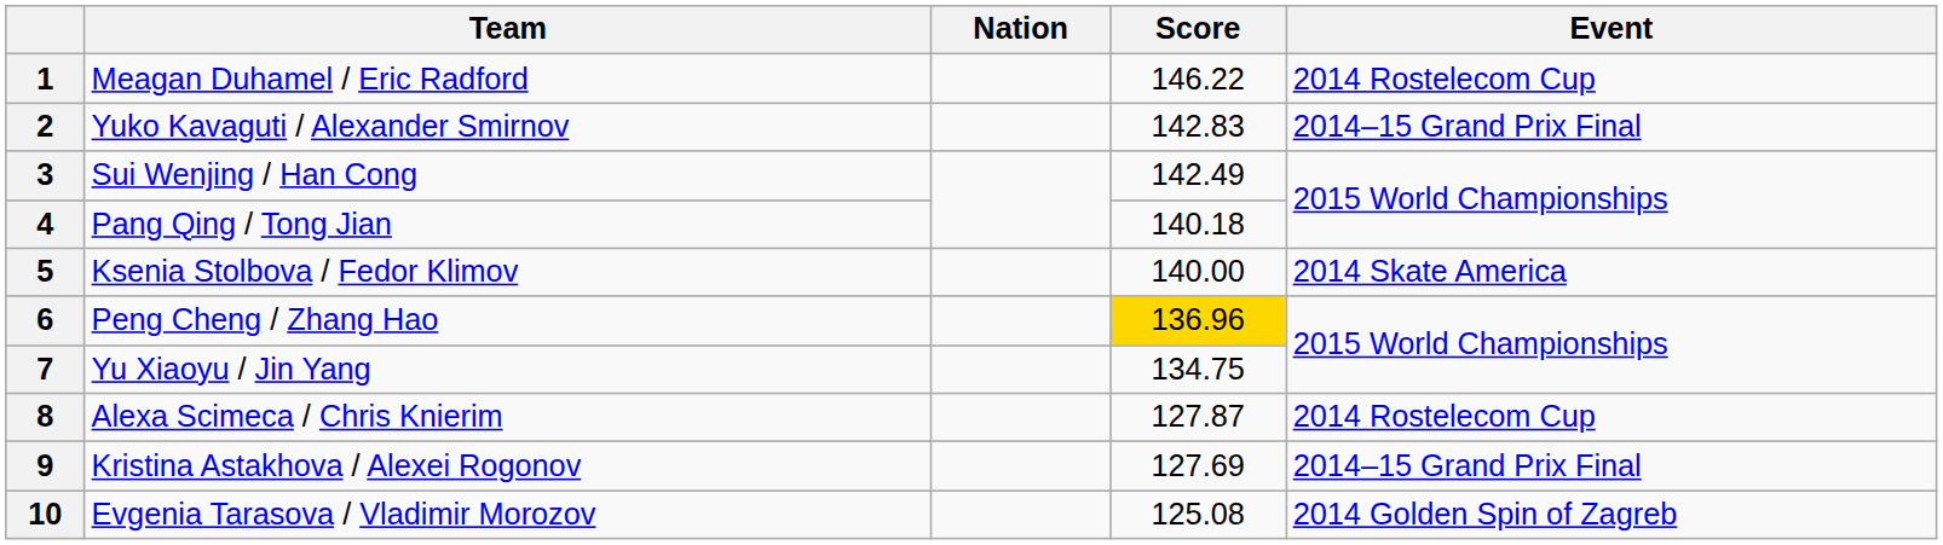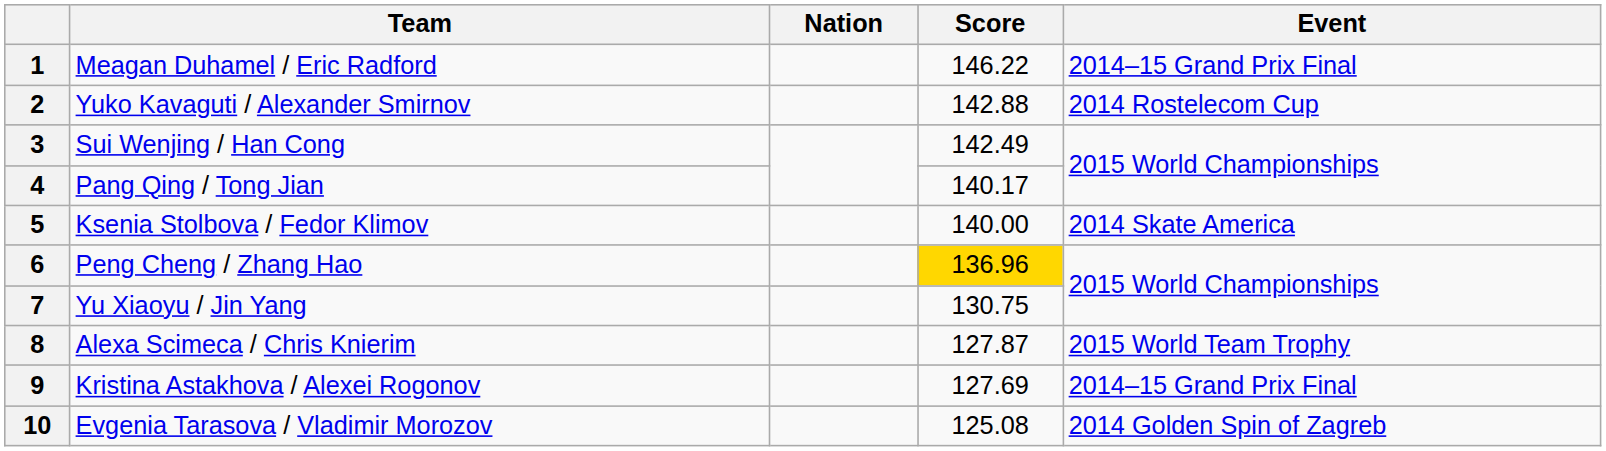1 | Event: 2014 Rostelecom Cup -> 2014–15 Grand Prix Final
2 | Score: 142.83 -> 142.88
2 | Event: 2014–15 Grand Prix Final -> 2014 Rostelecom Cup
4 | Score: 140.18 -> 140.17
7 | Score: 134.75 -> 130.75
8 | Event: 2014 Rostelecom Cup -> 2015 World Team Trophy
